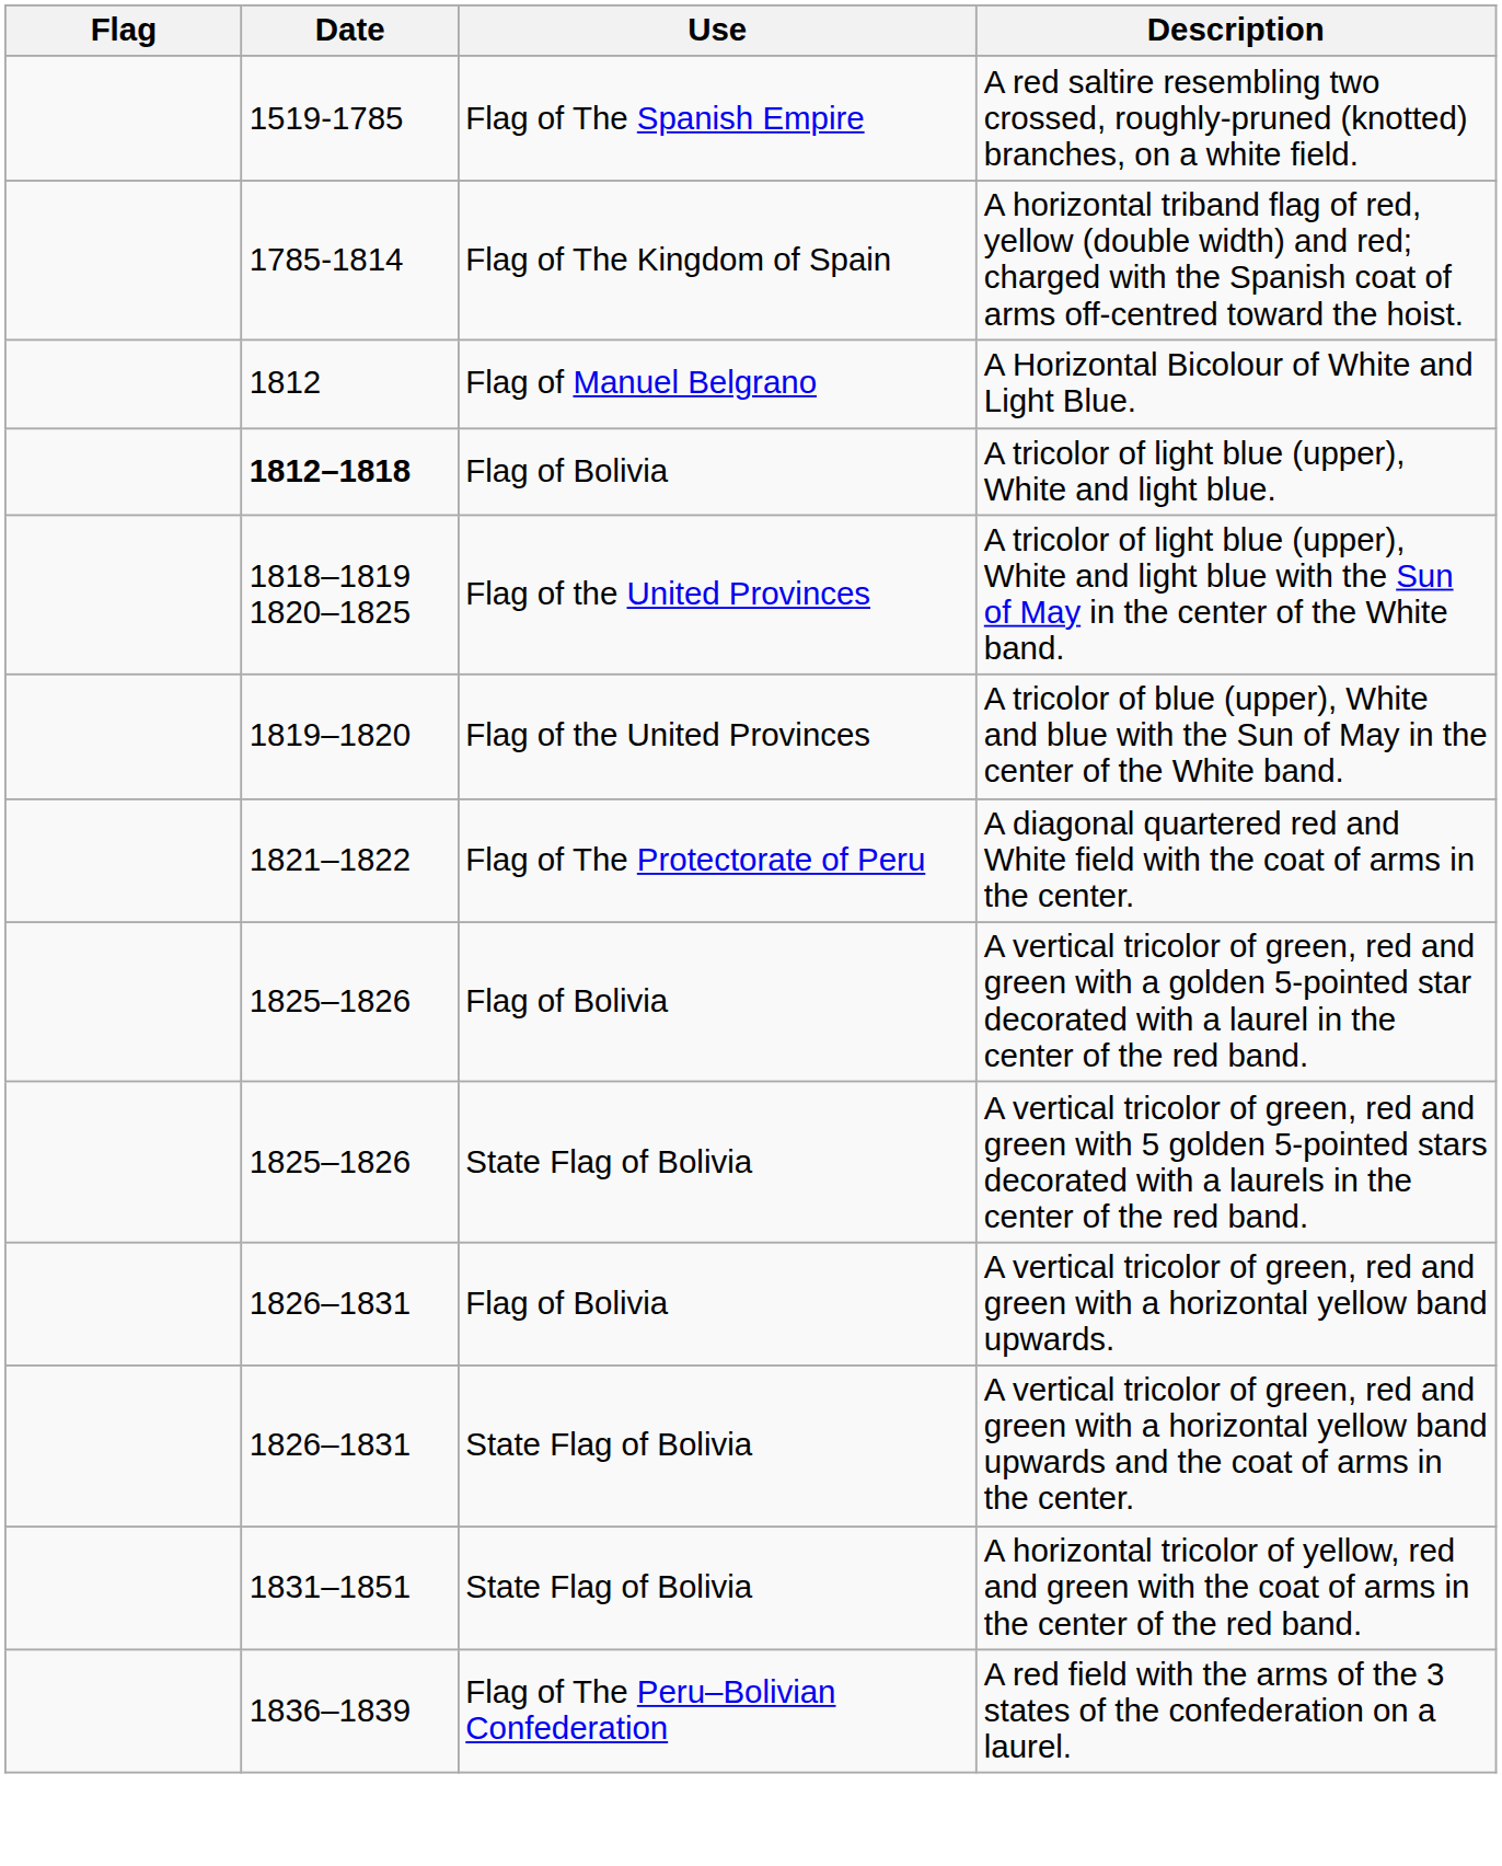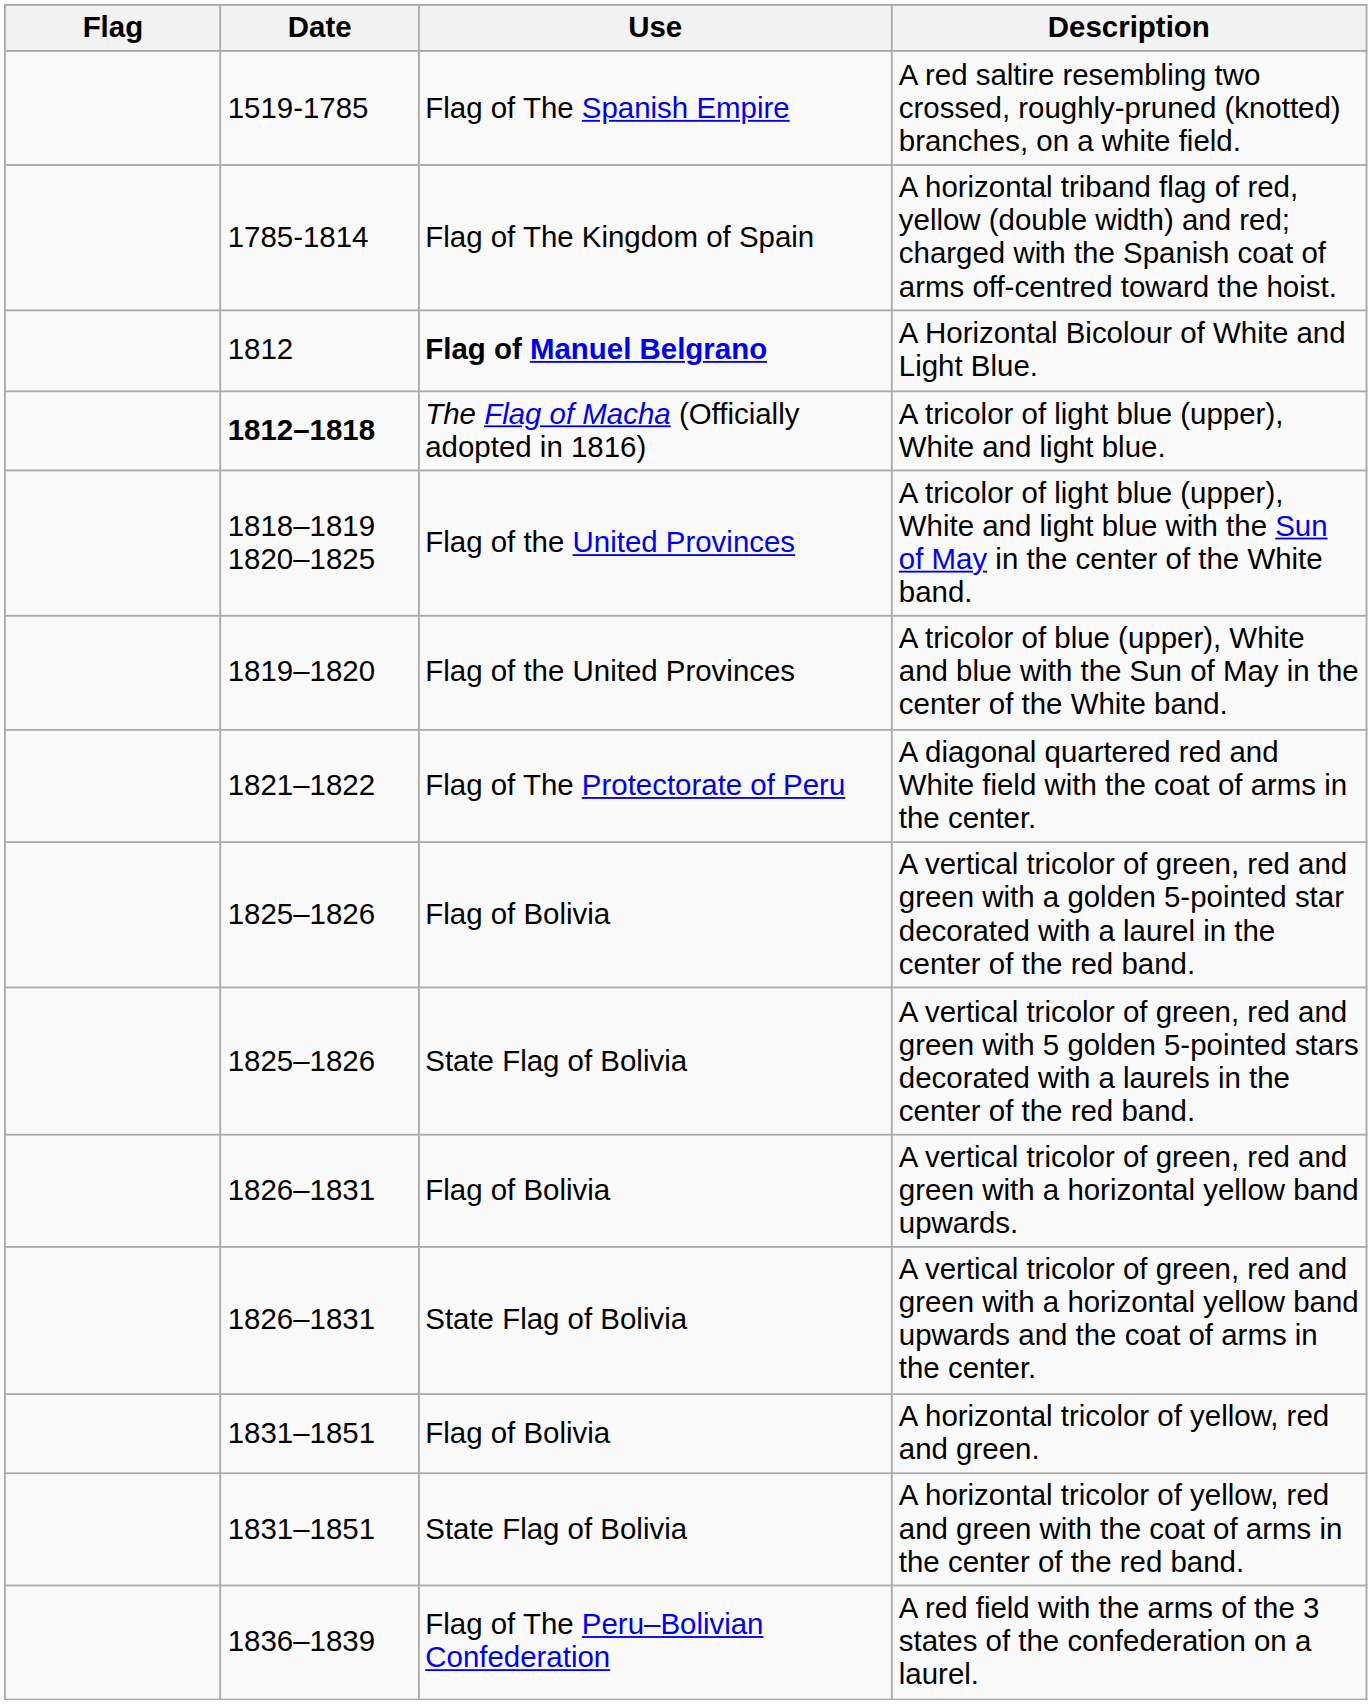A Horizontal Bicolour of White and Light Blue. | Use: normal -> bold
A tricolor of light blue (upper), White and light blue. | Use: Flag of Bolivia -> The Flag of Macha (Officially adopted in 1816)
+ row: 1831–1851 | Flag of Bolivia | A horizontal tricolor of yellow, red and green.
